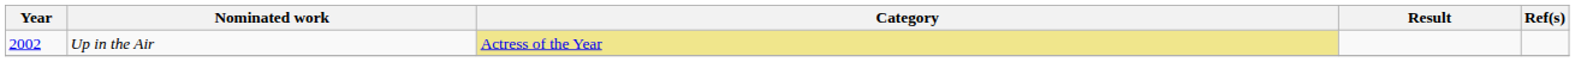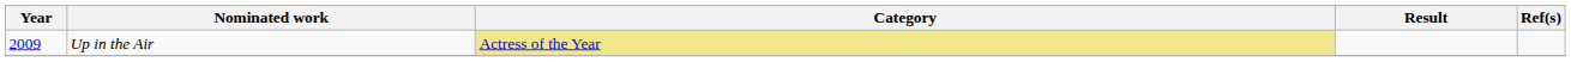Up in the Air | Year: 2002 -> 2009
